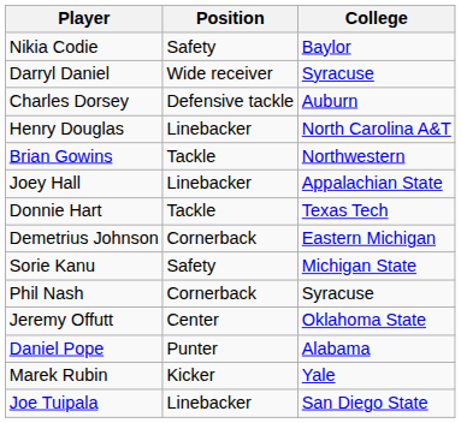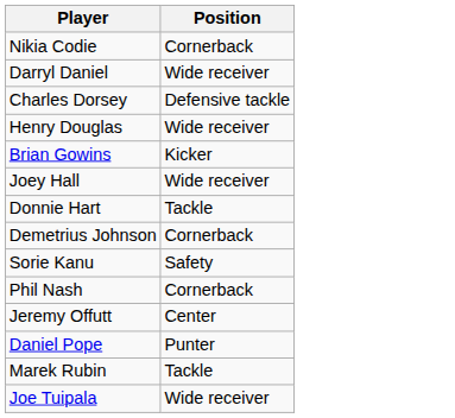- column: College | Baylor | Syracuse | Auburn | North Carolina A&T | Northwestern | Appalachian State | Texas Tech | Eastern Michigan | Michigan State | Syracuse | Oklahoma State | Alabama | Yale | San Diego State
Nikia Codie | Position: Safety -> Cornerback
Henry Douglas | Position: Linebacker -> Wide receiver
Brian Gowins | Position: Tackle -> Kicker
Joey Hall | Position: Linebacker -> Wide receiver
Marek Rubin | Position: Kicker -> Tackle
Joe Tuipala | Position: Linebacker -> Wide receiver
